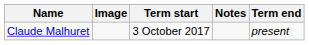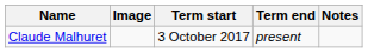columns swapped: Term end <-> Notes
